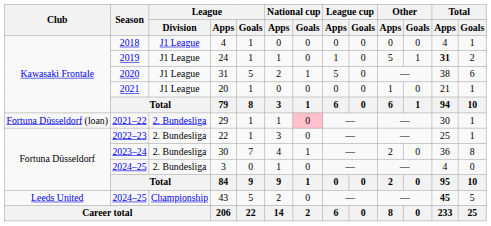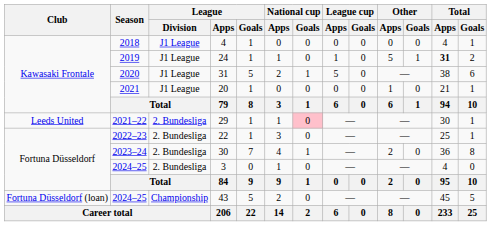29 | Club: Fortuna Düsseldorf (loan) -> Leeds United
43 | Club: Leeds United -> Fortuna Düsseldorf (loan)
43 | Total / Apps: bold -> normal
